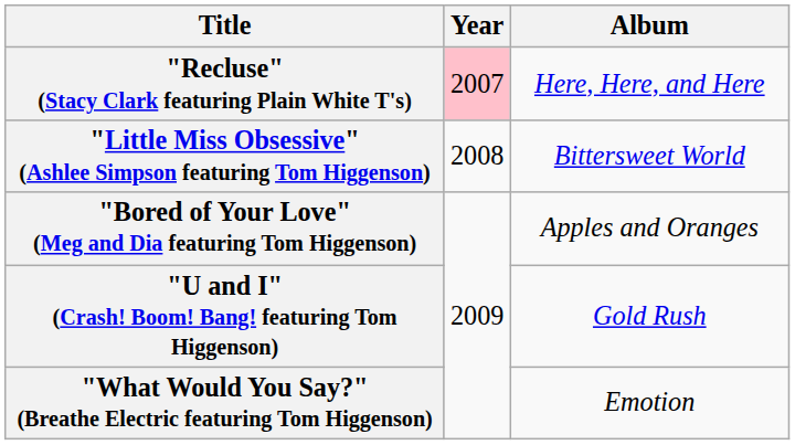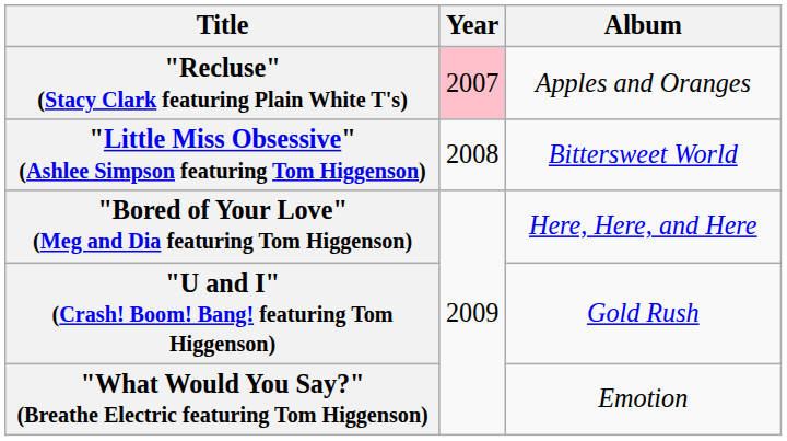"Recluse" (Stacy Clark featuring Plain White T's) | Album: Here, Here, and Here -> Apples and Oranges
"Bored of Your Love" (Meg and Dia featuring Tom Higgenson) | Album: Apples and Oranges -> Here, Here, and Here
